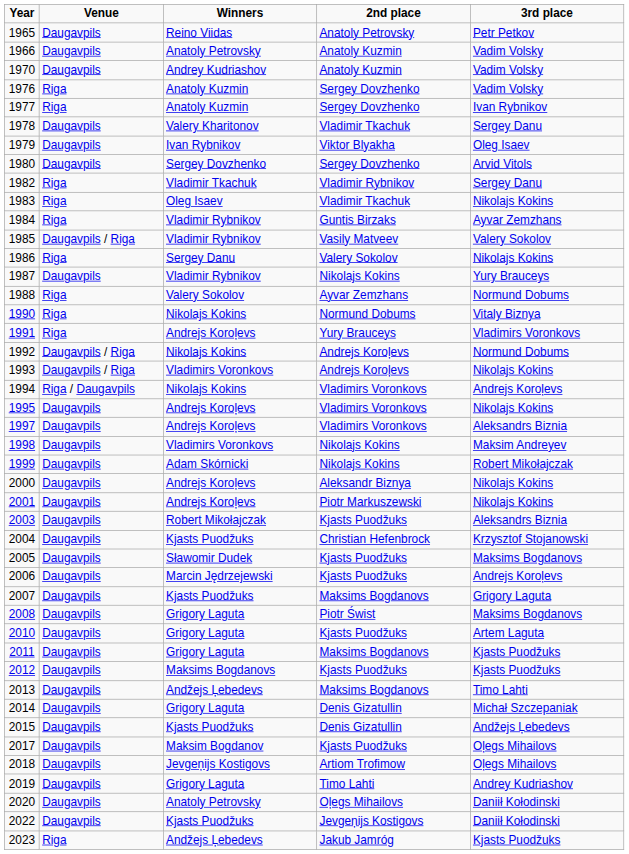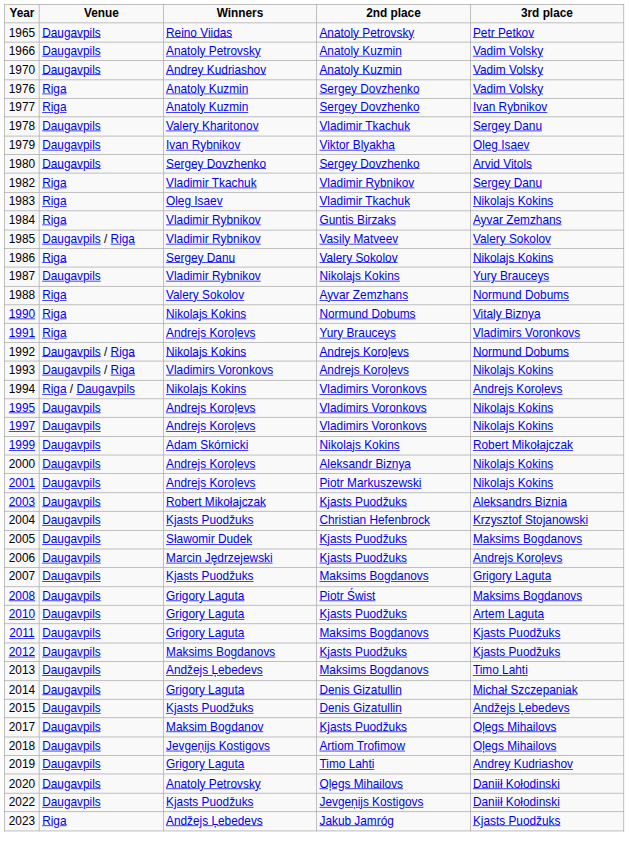1997 | 3rd place: Aleksandrs Biznia -> Nikolajs Kokins
- row: 1998 | Daugavpils | Vladimirs Voronkovs | Nikolajs Kokins | Maksim Andreyev
